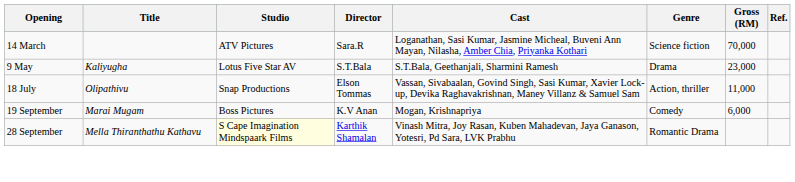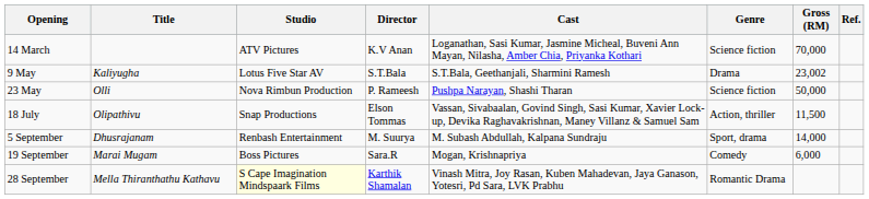14 March | Director: Sara.R -> K.V Anan
9 May | Gross (RM): 23,000 -> 23,002
+ row: 23 May | Olli | Nova Rimbun Production | P. Rameesh | Pushpa Narayan, Shashi Tharan | Science fiction | 50,000
18 July | Gross (RM): 11,000 -> 11,500
+ row: 5 September | Dhusrajanam | Renbash Entertainment | M. Suurya | M. Subash Abdullah, Kalpana Sundraju | Sport, drama | 14,000
19 September | Director: K.V Anan -> Sara.R
